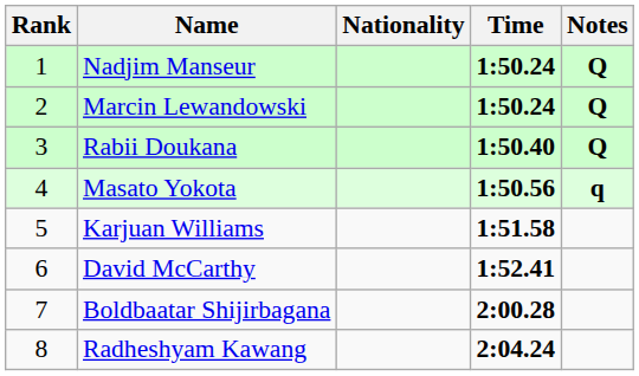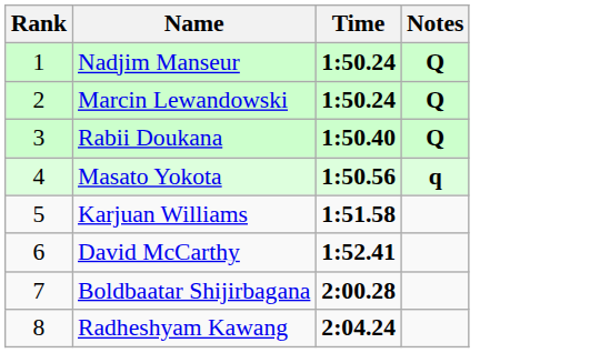- column: Nationality
